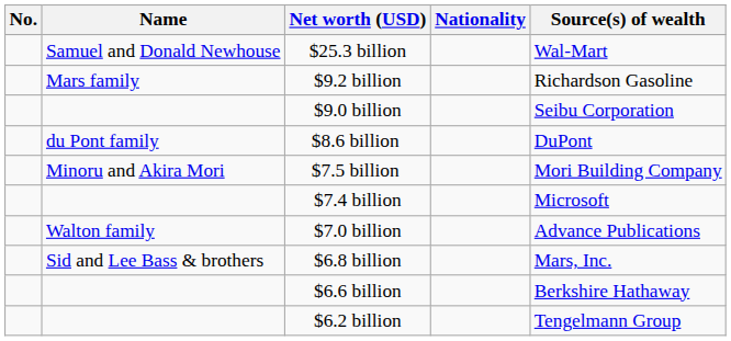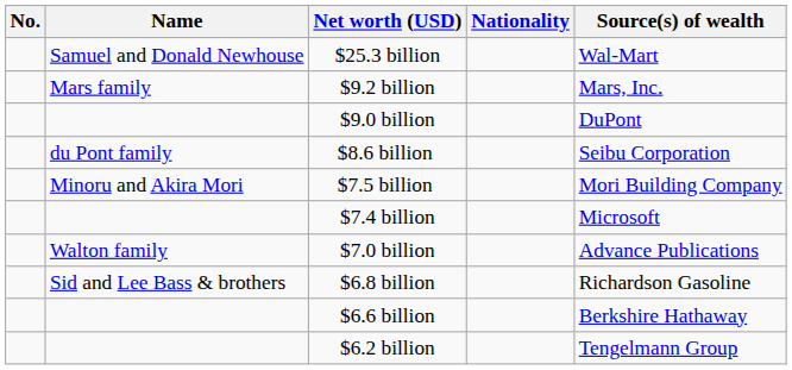$9.2 billion | Source(s) of wealth: Richardson Gasoline -> Mars, Inc.
$9.0 billion | Source(s) of wealth: Seibu Corporation -> DuPont
$8.6 billion | Source(s) of wealth: DuPont -> Seibu Corporation
$6.8 billion | Source(s) of wealth: Mars, Inc. -> Richardson Gasoline
